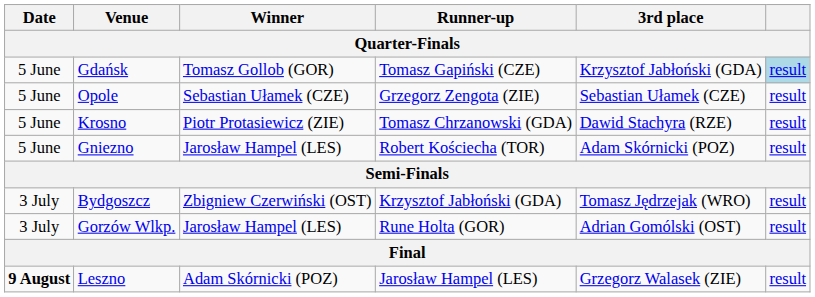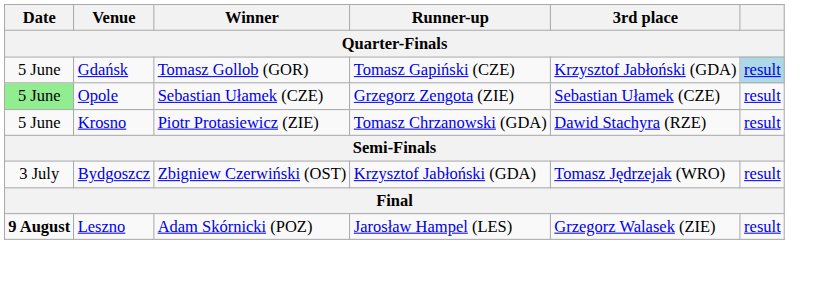Opole | Date: no background -> lightgreen background
- row: 5 June | Gniezno | Jarosław Hampel (LES) | Robert Kościecha (TOR) | Adam Skórnicki (POZ) | result
- row: 3 July | Gorzów Wlkp. | Jarosław Hampel (LES) | Rune Holta (GOR) | Adrian Gomólski (OST) | result
